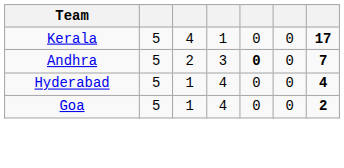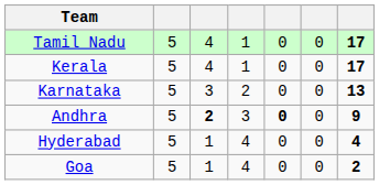+ row: Tamil Nadu | 5 | 4 | 1 | 0 | 0 | 17
+ row: Karnataka | 5 | 3 | 2 | 0 | 0 | 13
Andhra | column 3: normal -> bold
Andhra | column 7: 7 -> 9
